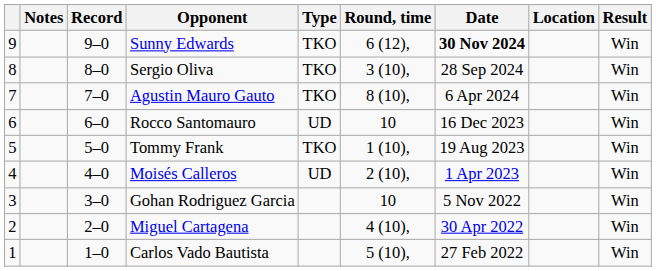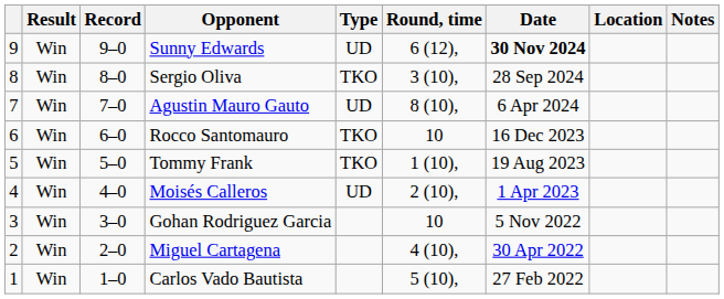columns swapped: Result <-> Notes
Sunny Edwards | Type: TKO -> UD
Agustin Mauro Gauto | Type: TKO -> UD
Rocco Santomauro | Type: UD -> TKO
